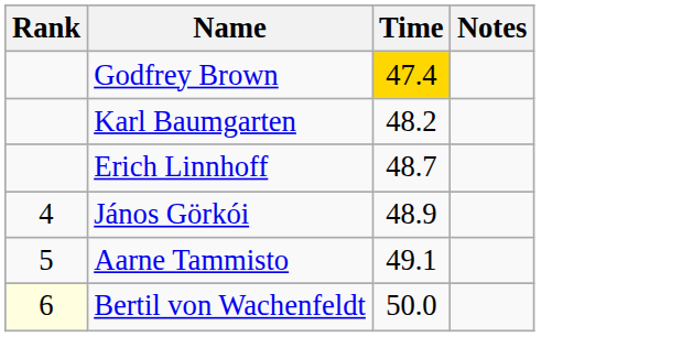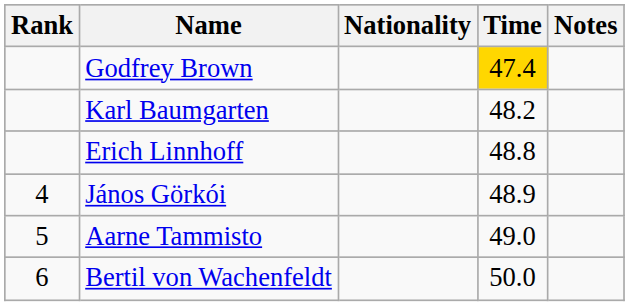+ column: Nationality
Erich Linnhoff | Time: 48.7 -> 48.8
Aarne Tammisto | Time: 49.1 -> 49.0
Bertil von Wachenfeldt | Rank: lightyellow background -> no background
